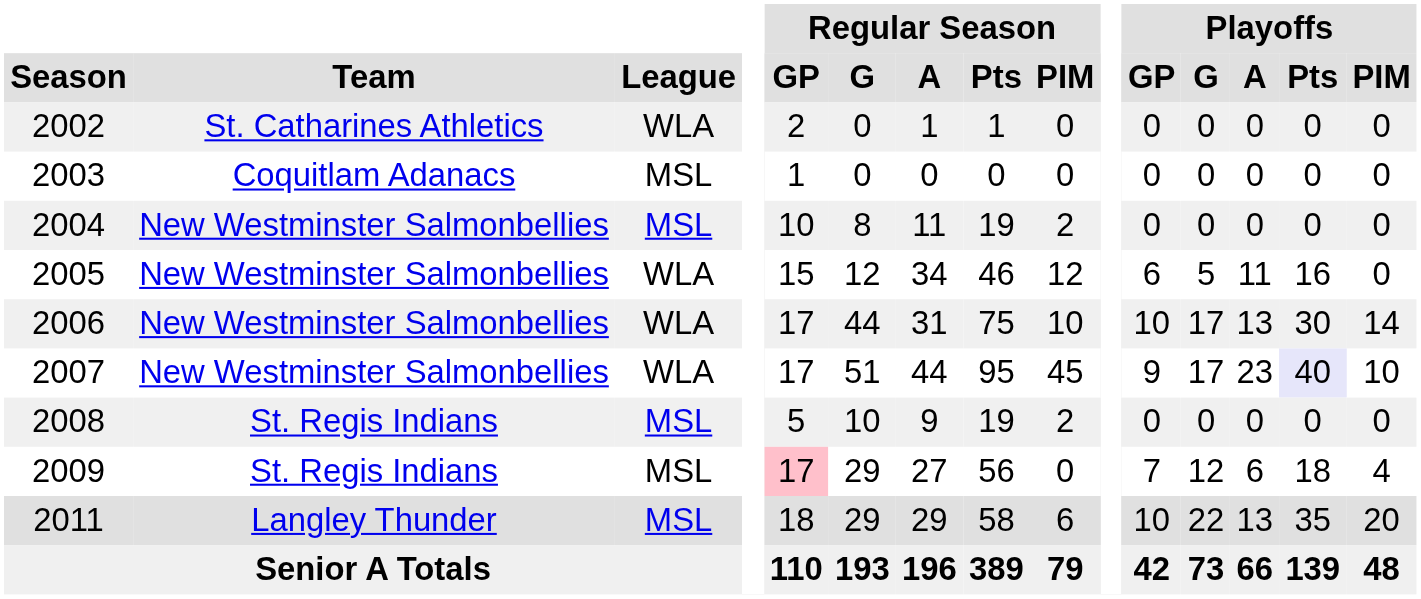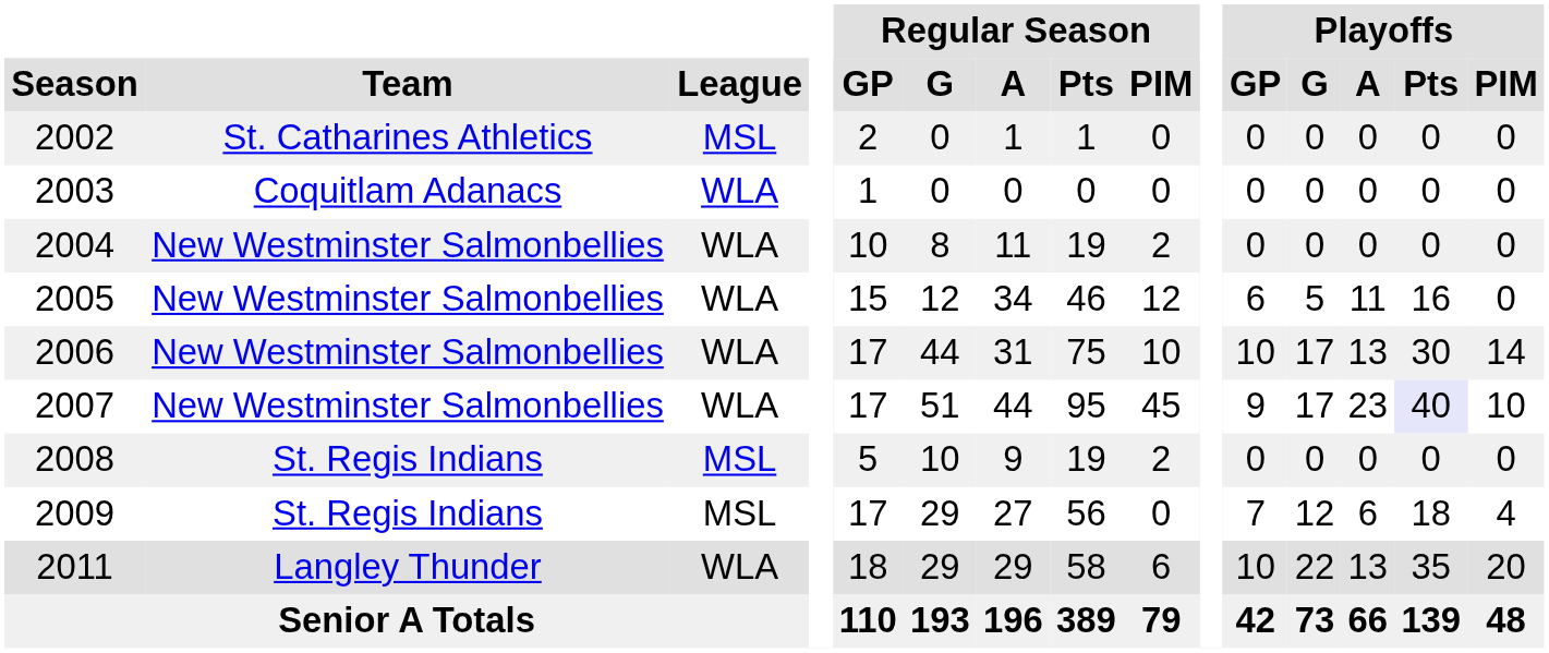2002 | League: WLA -> MSL
2003 | League: MSL -> WLA
2004 | League: MSL -> WLA
2009 | Regular Season / GP: pink background -> no background
2011 | League: MSL -> WLA
